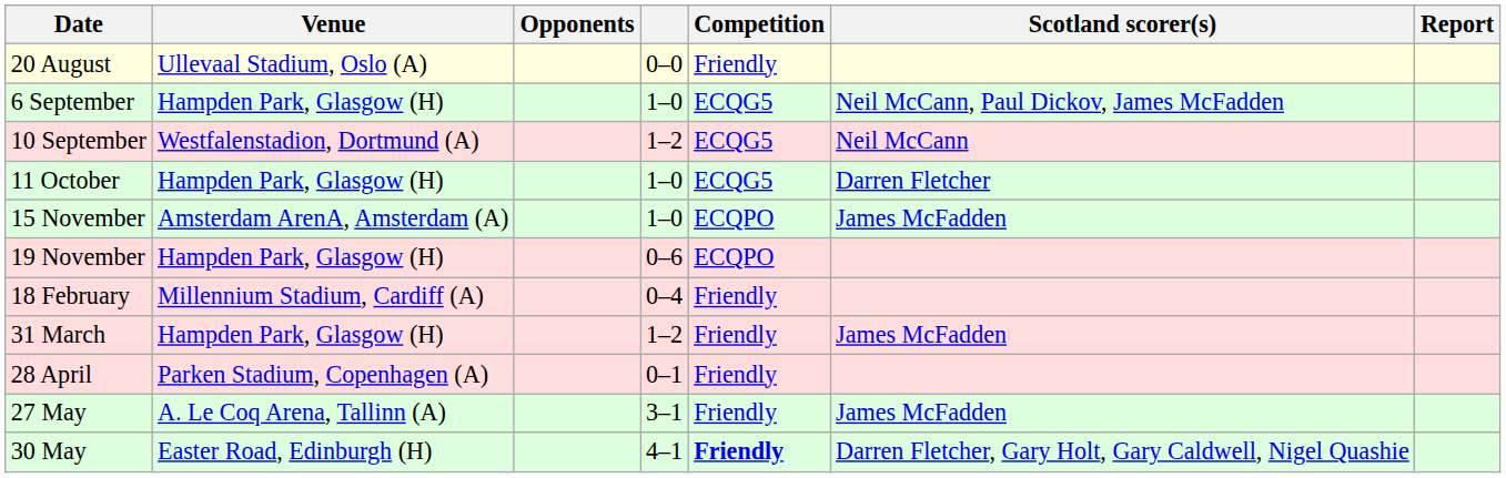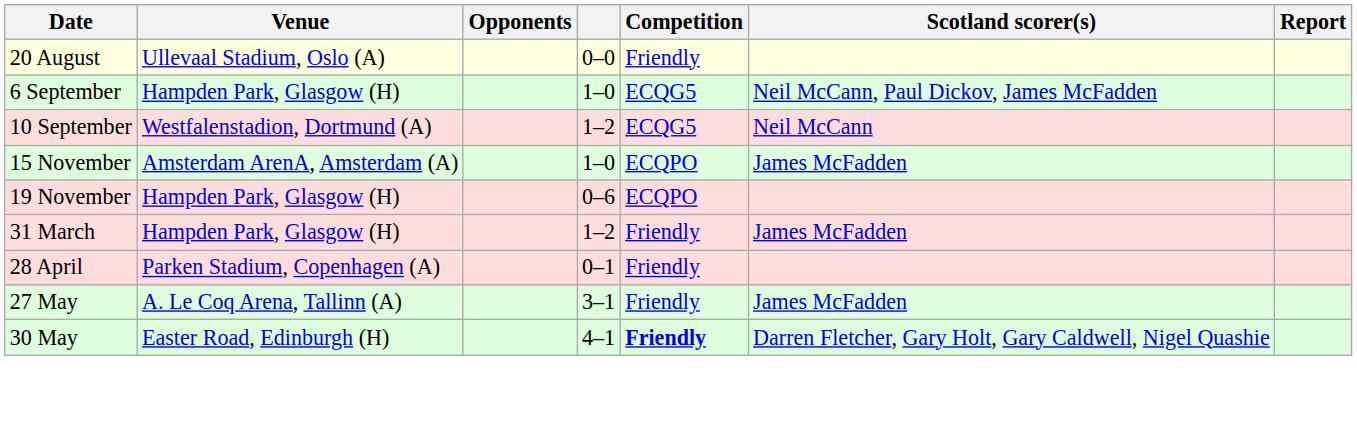- row: 11 October | Hampden Park, Glasgow (H) | 1–0 | ECQG5 | Darren Fletcher
- row: 18 February | Millennium Stadium, Cardiff (A) | 0–4 | Friendly
